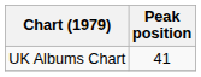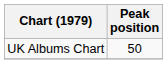UK Albums Chart | Peak position: 41 -> 50
